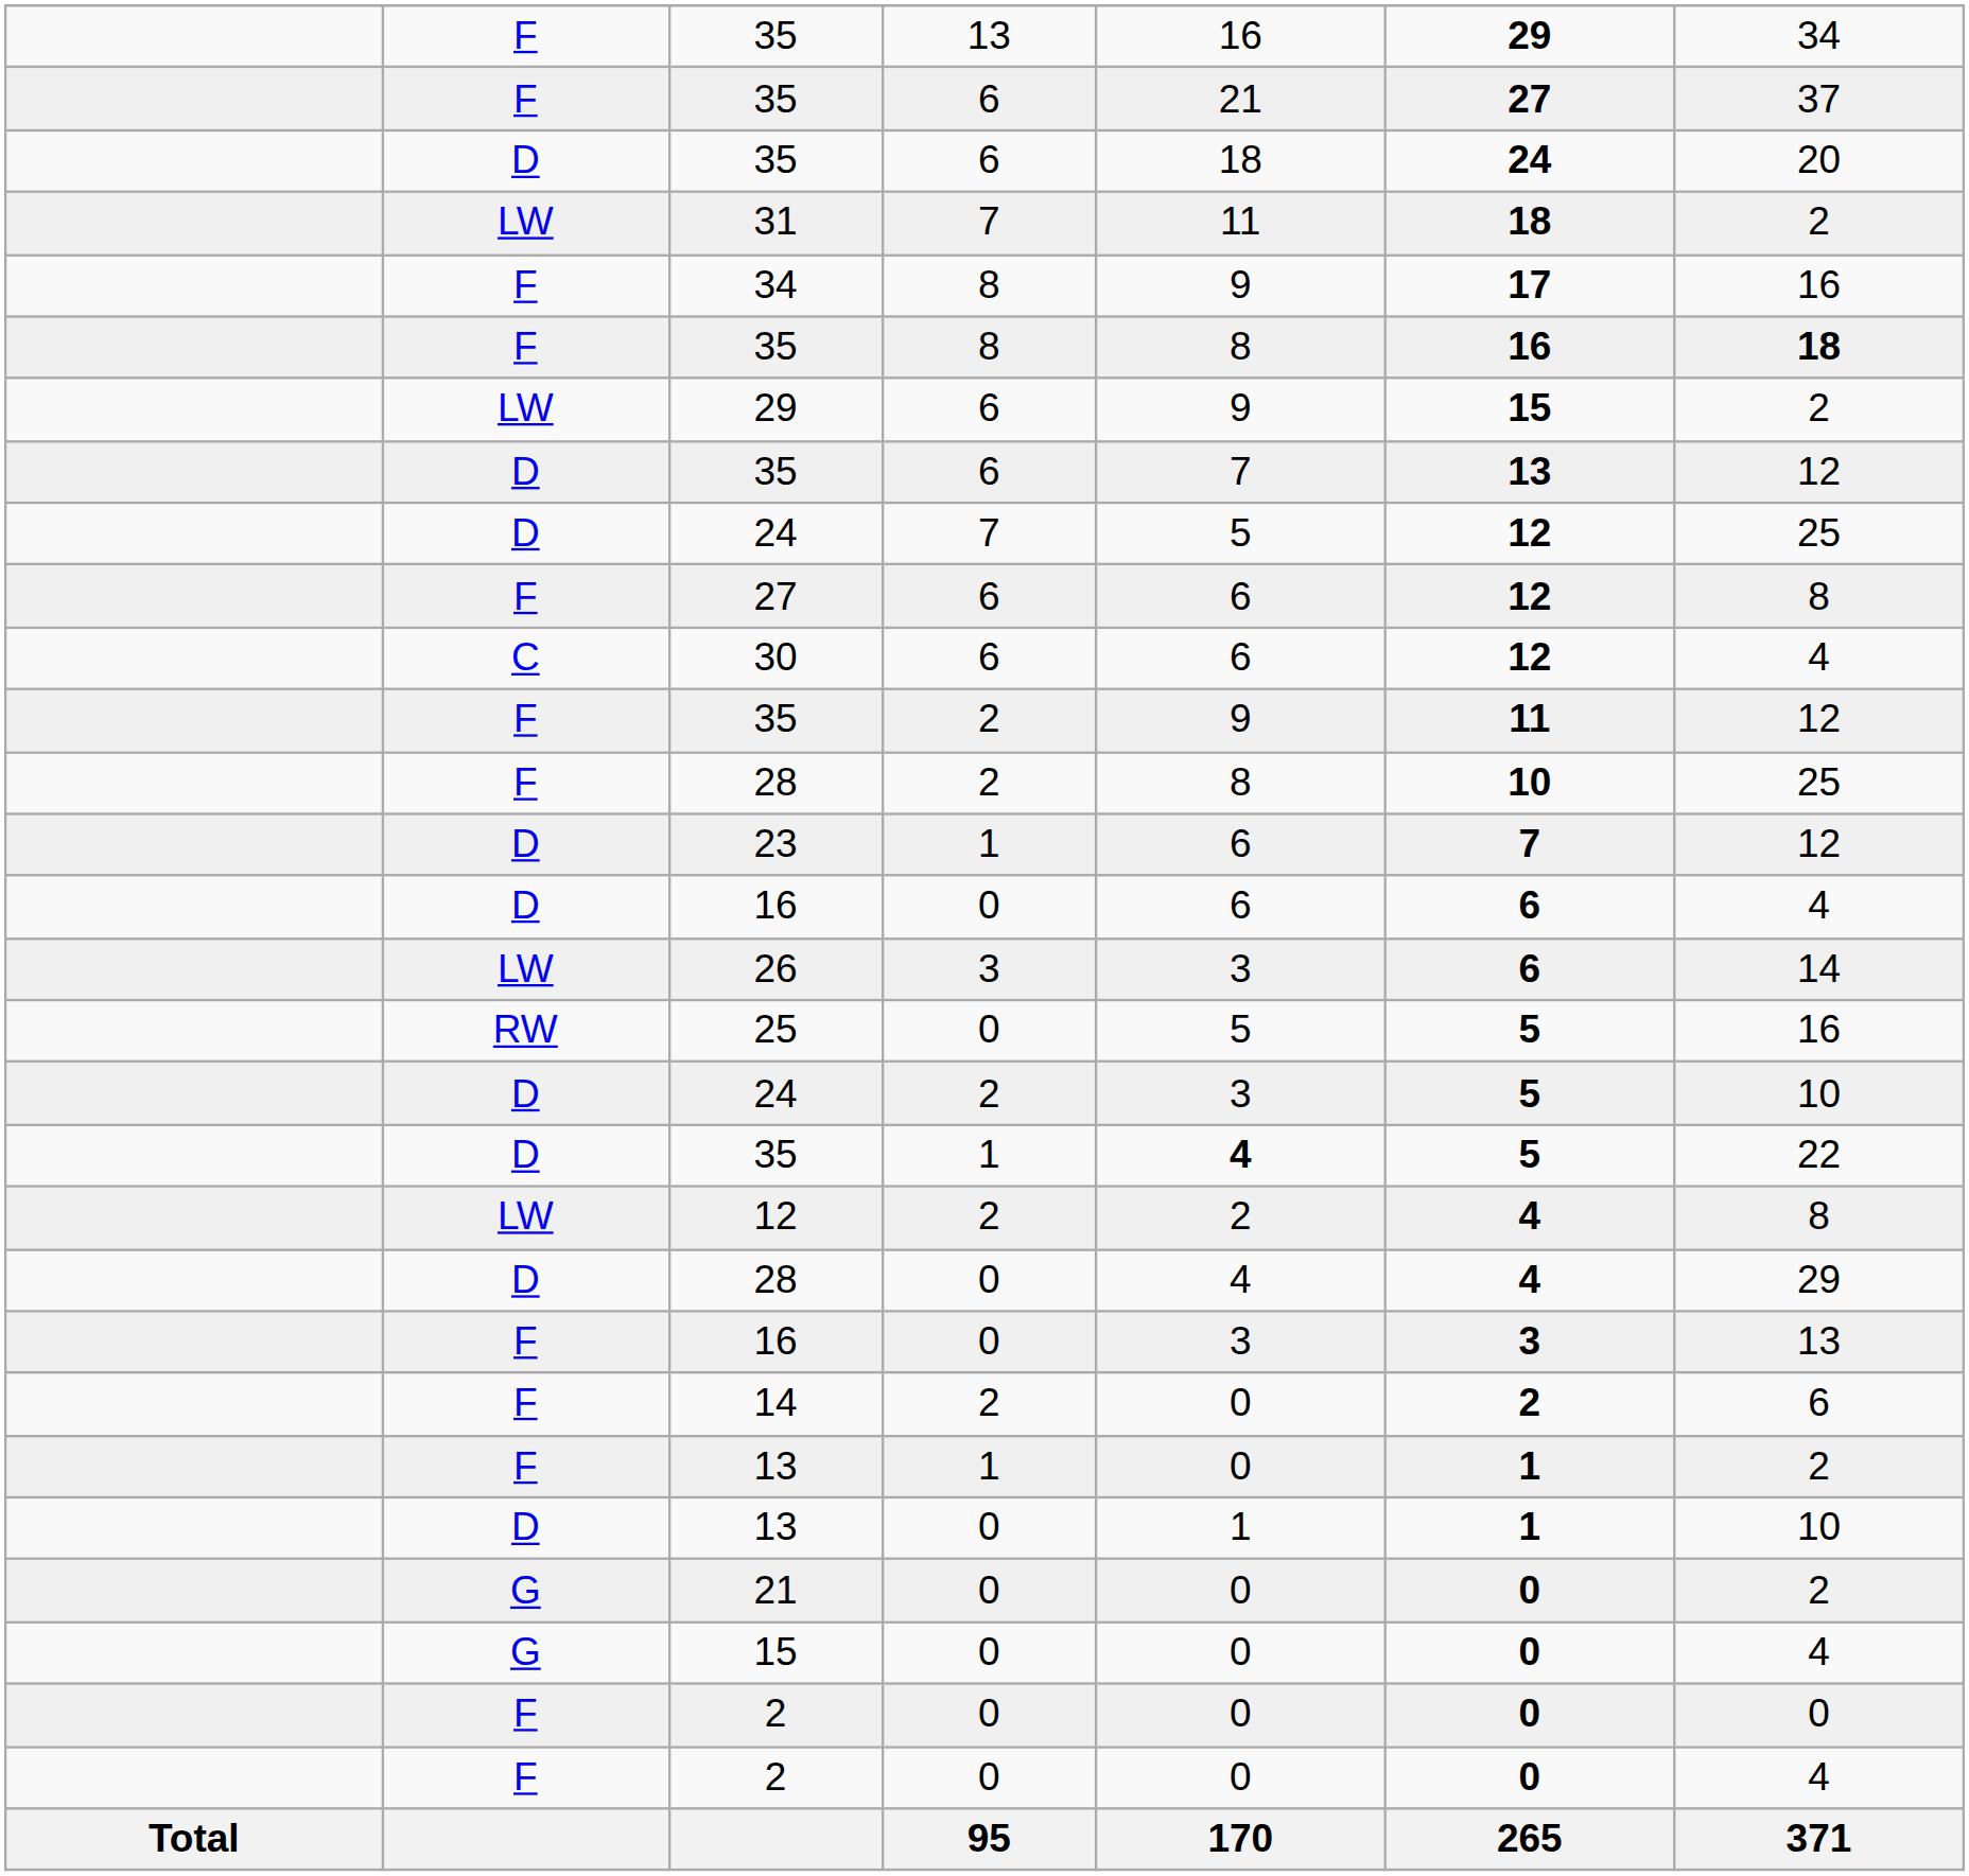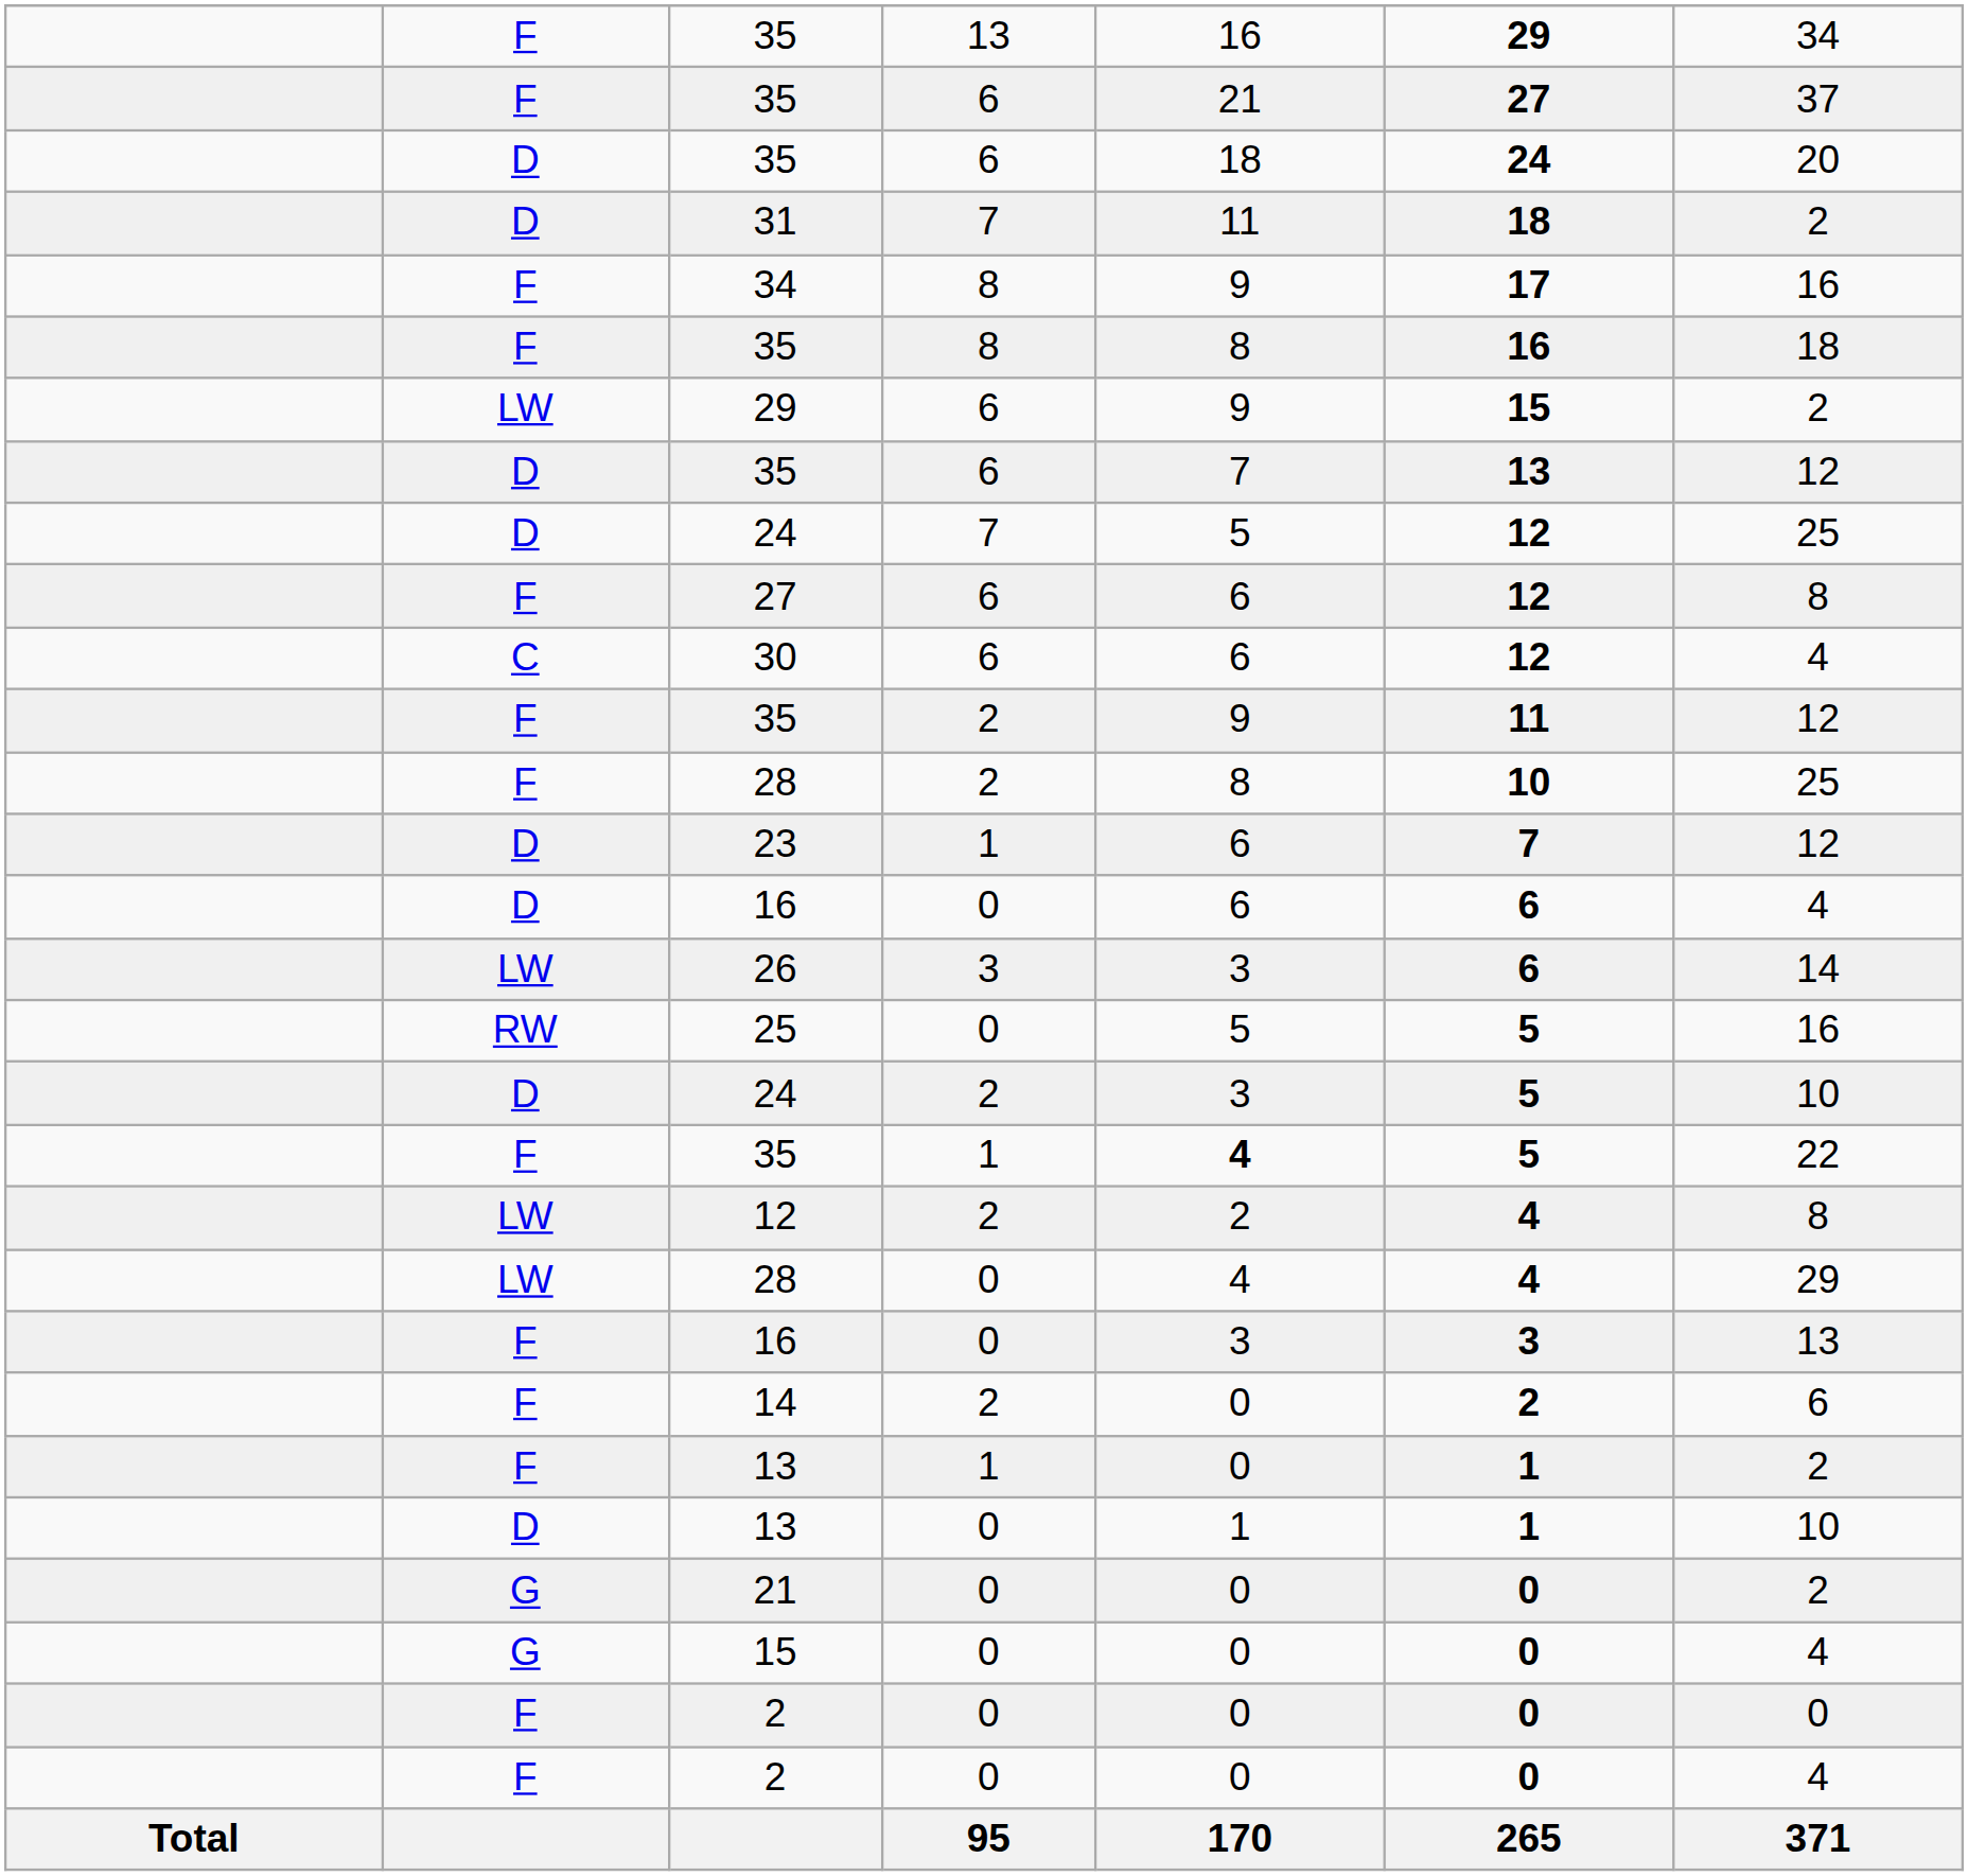31 | column 2: LW -> D
35 / 8 | column 7: bold -> normal
35 / 1 | column 2: D -> F
28 / 0 | column 2: D -> LW
